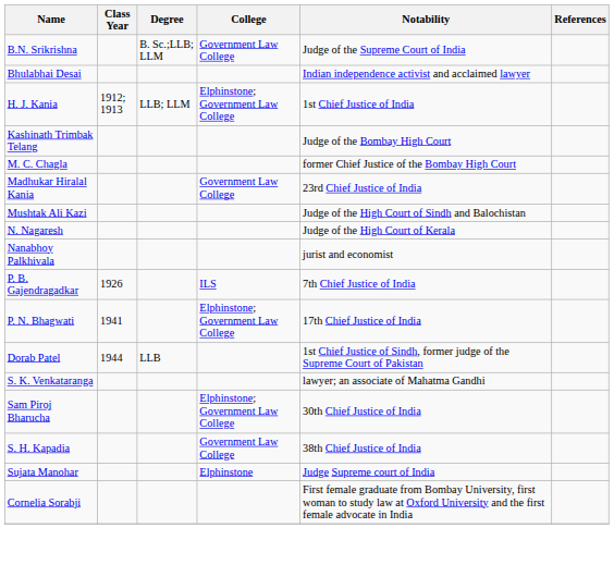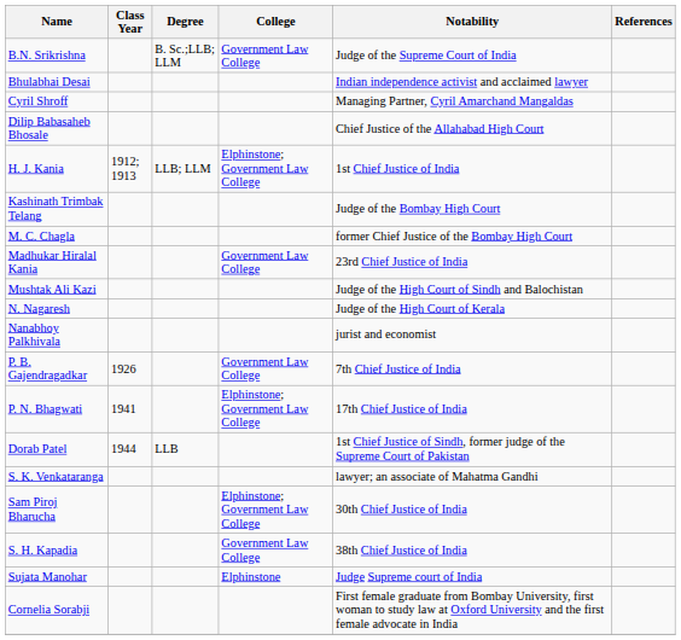+ row: Cyril Shroff | Managing Partner, Cyril Amarchand Mangaldas
+ row: Dilip Babasaheb Bhosale | Chief Justice of the Allahabad High Court
P. B. Gajendragadkar | College: ILS -> Government Law College
